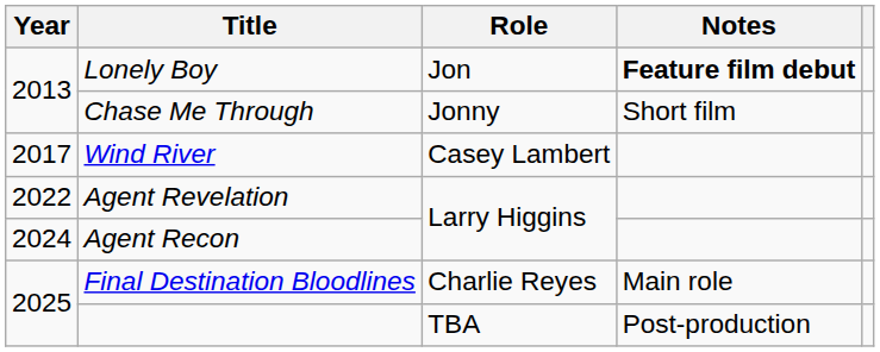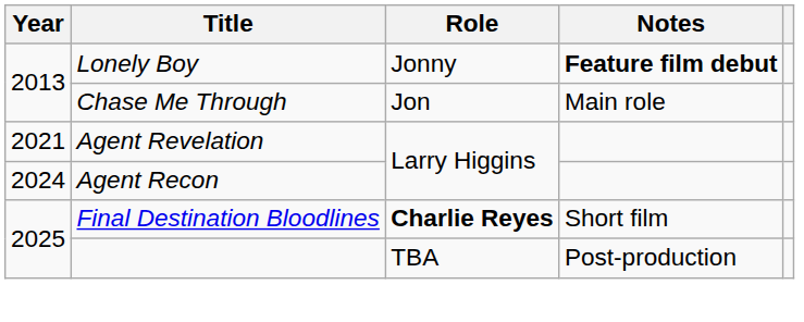Lonely Boy | Role: Jon -> Jonny
Chase Me Through | Role: Jonny -> Jon
Chase Me Through | Notes: Short film -> Main role
- row: 2017 | Wind River | Casey Lambert
Agent Revelation | Year: 2022 -> 2021
Final Destination Bloodlines | Role: normal -> bold
Final Destination Bloodlines | Notes: Main role -> Short film
